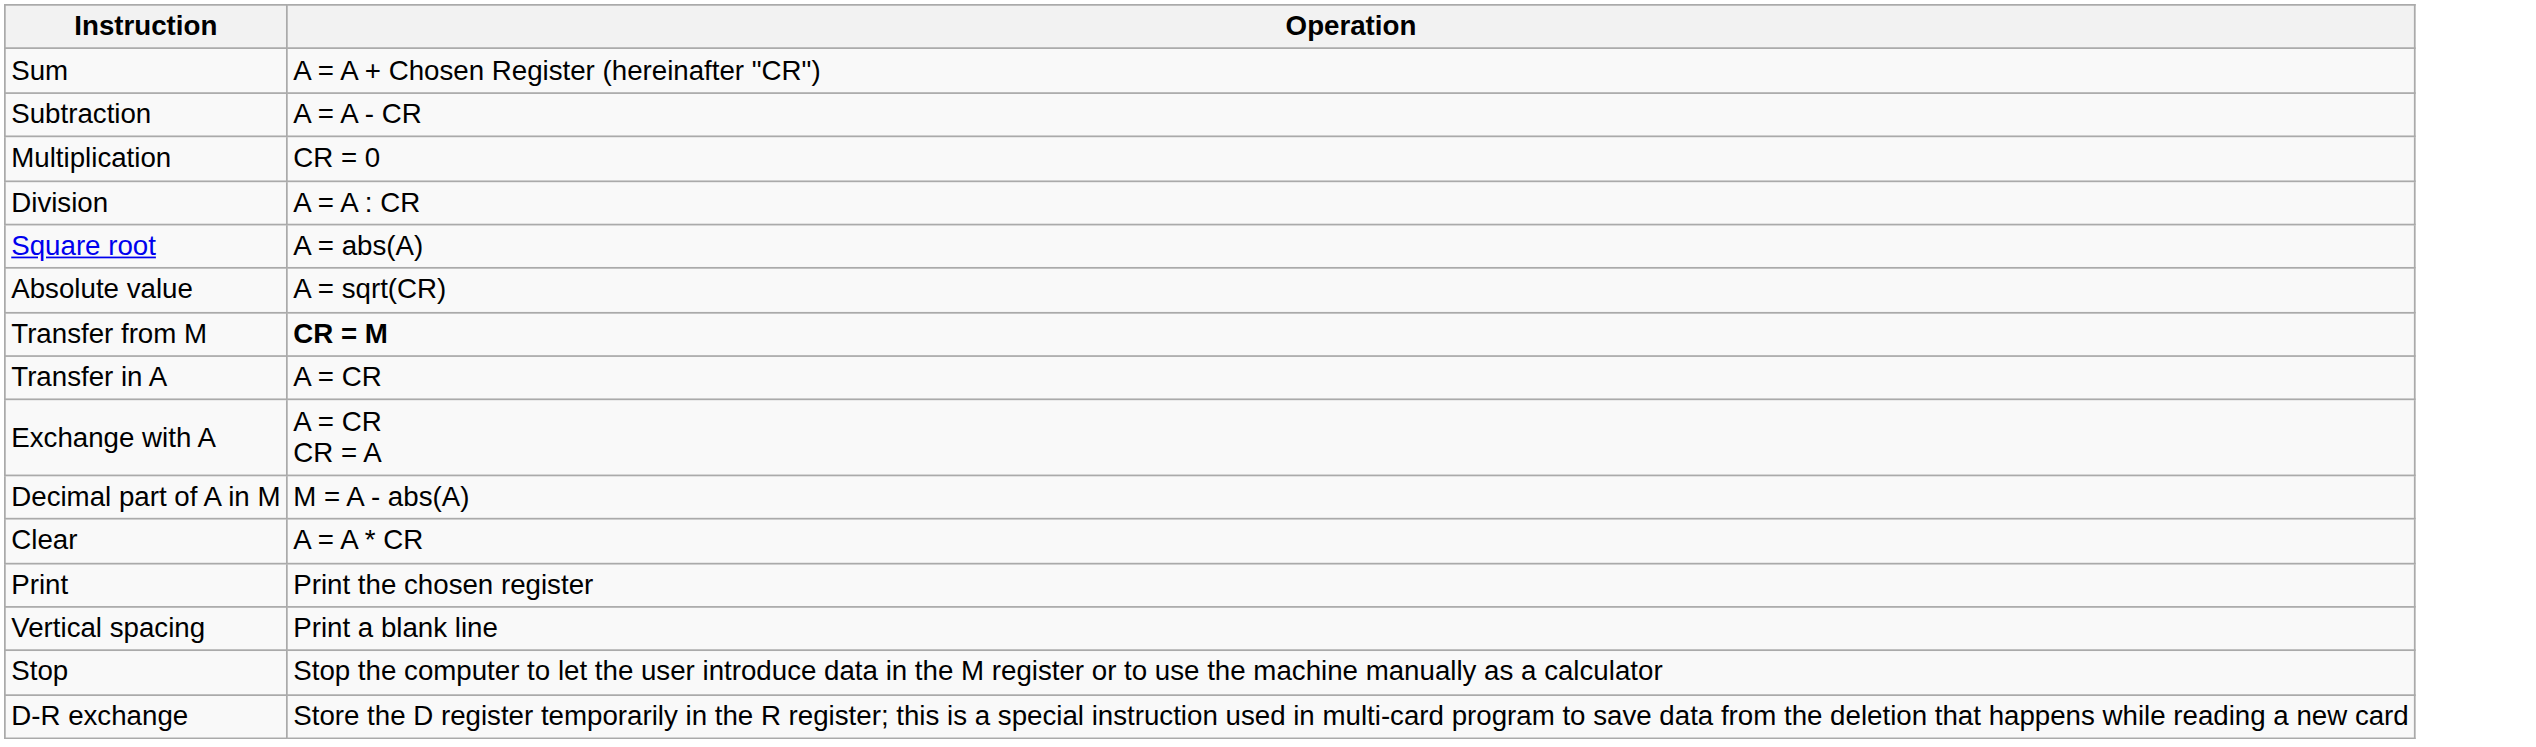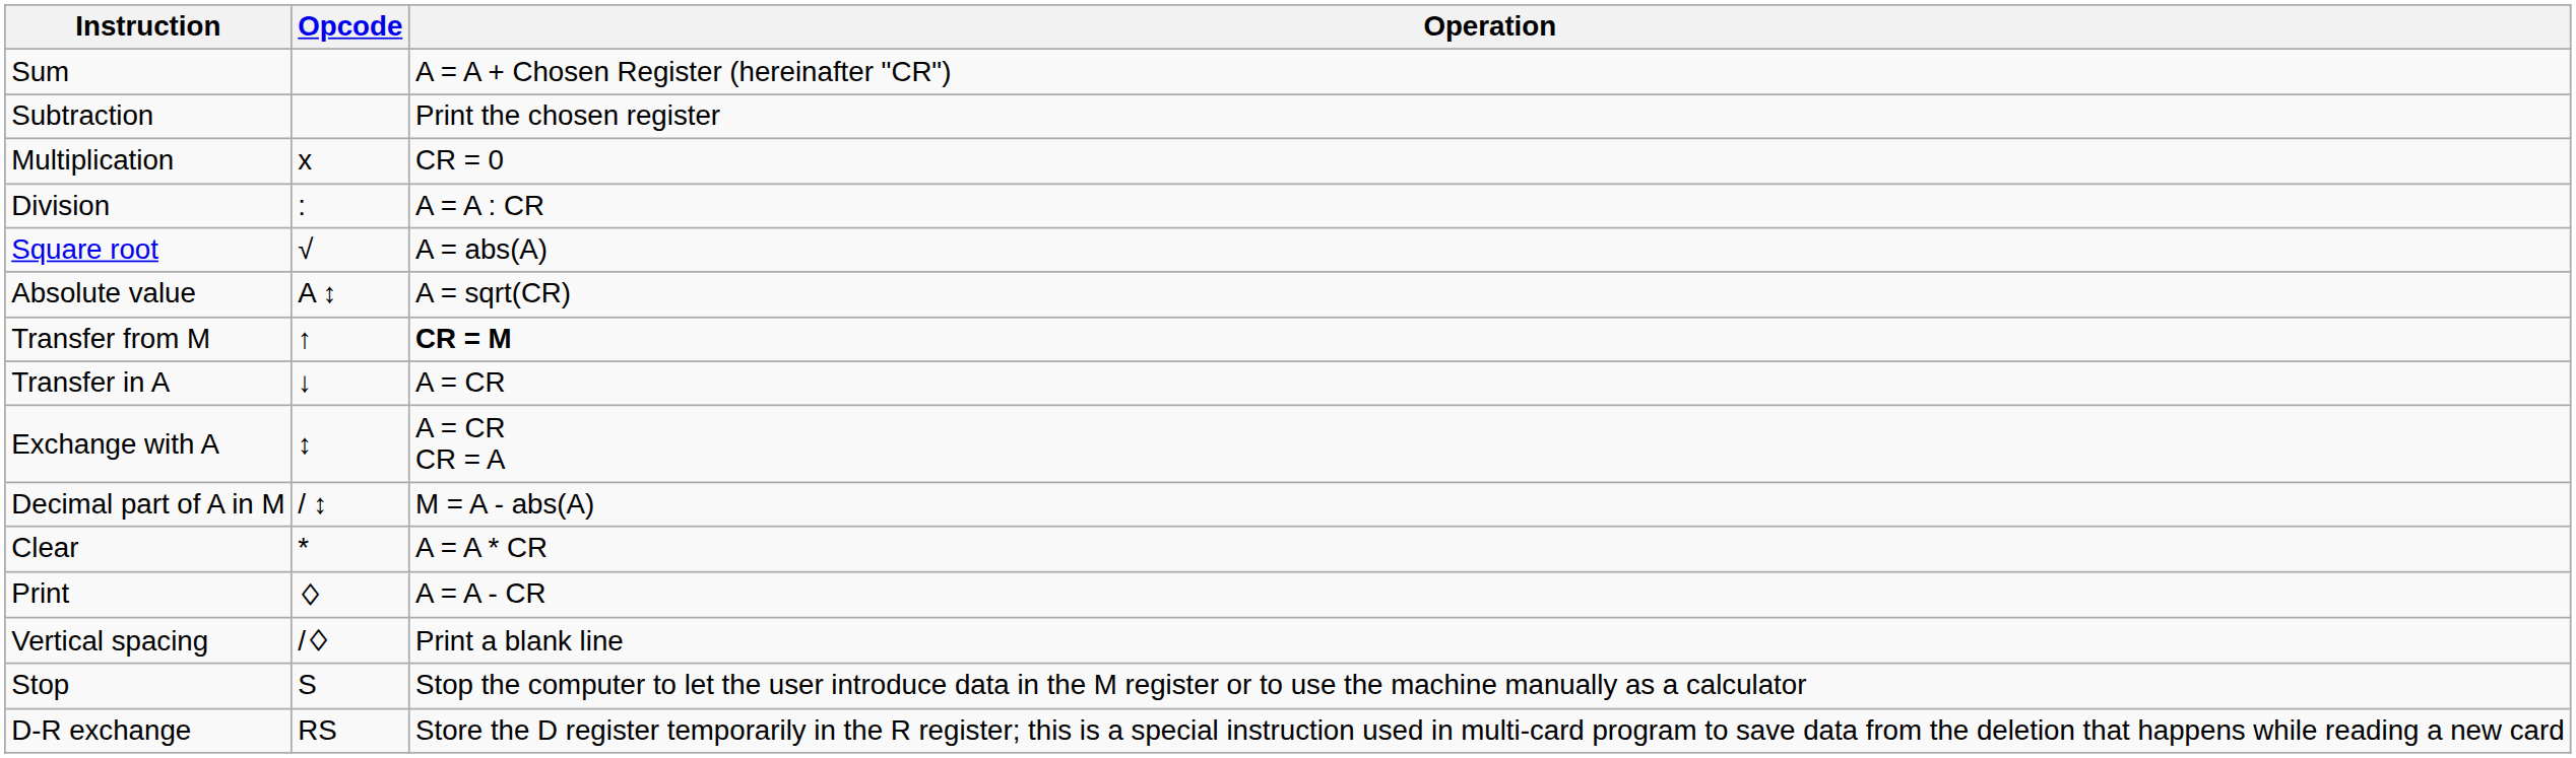+ column: Opcode | x | : | √ | A ↕ | ↑ | ↓ | ↕ | / ↕ | * | ♢ | /♢ | S | RS
Subtraction | Operation: A = A - CR -> Print the chosen register
Print | Operation: Print the chosen register -> A = A - CR
